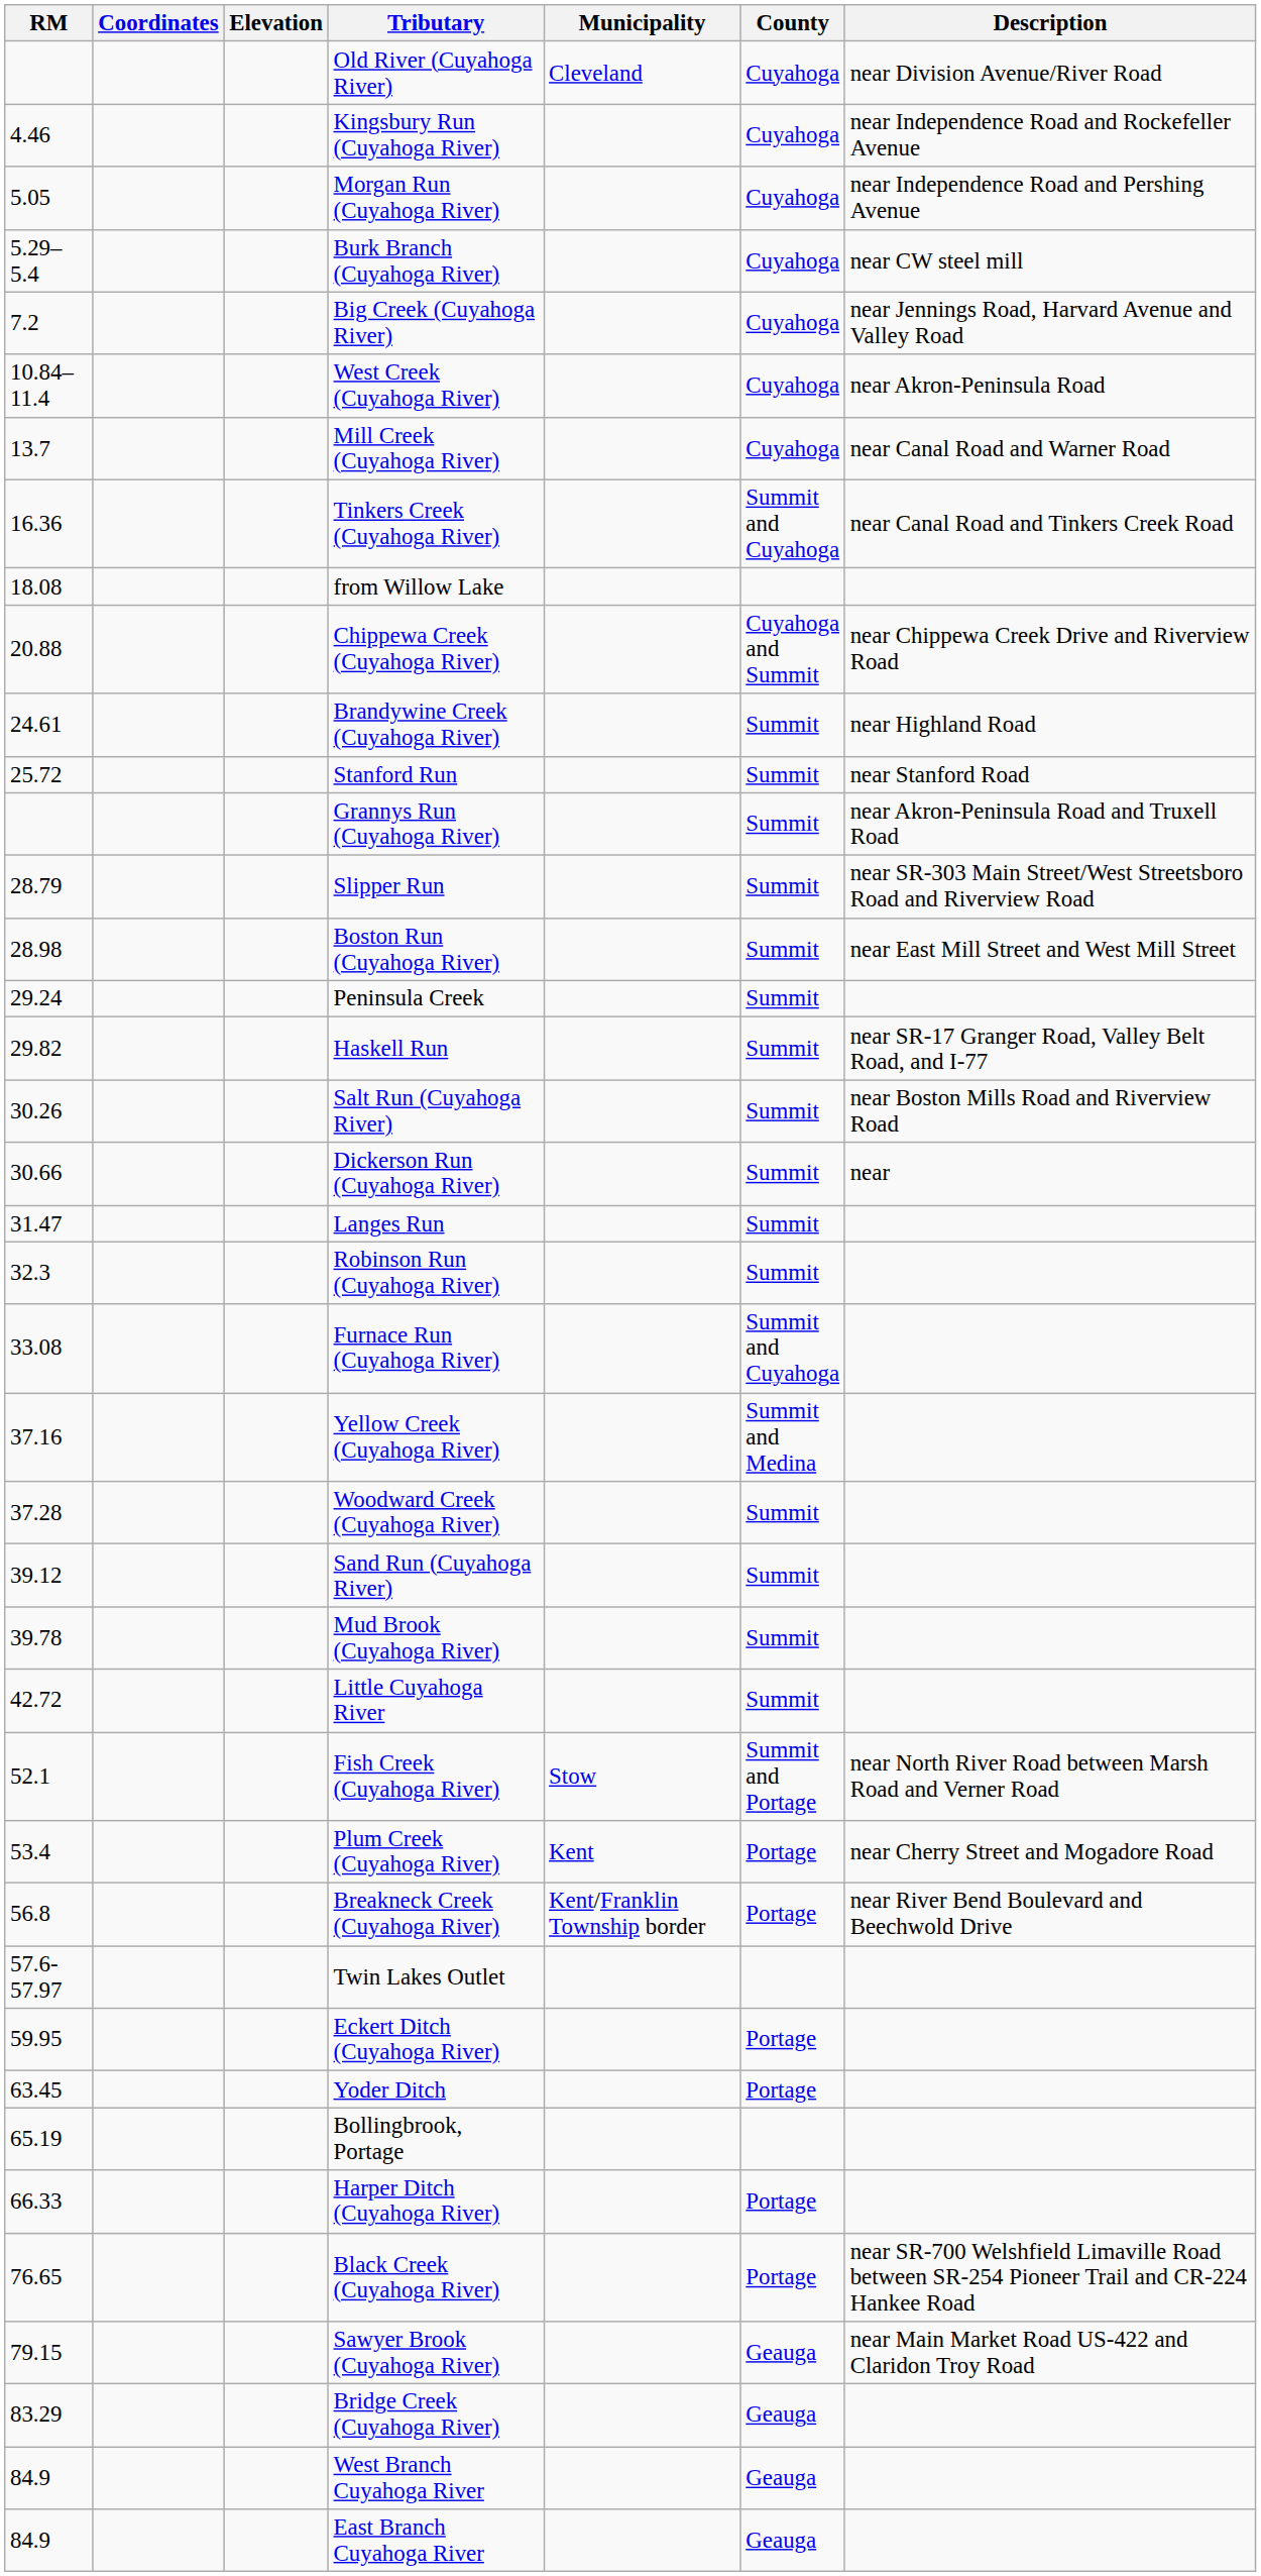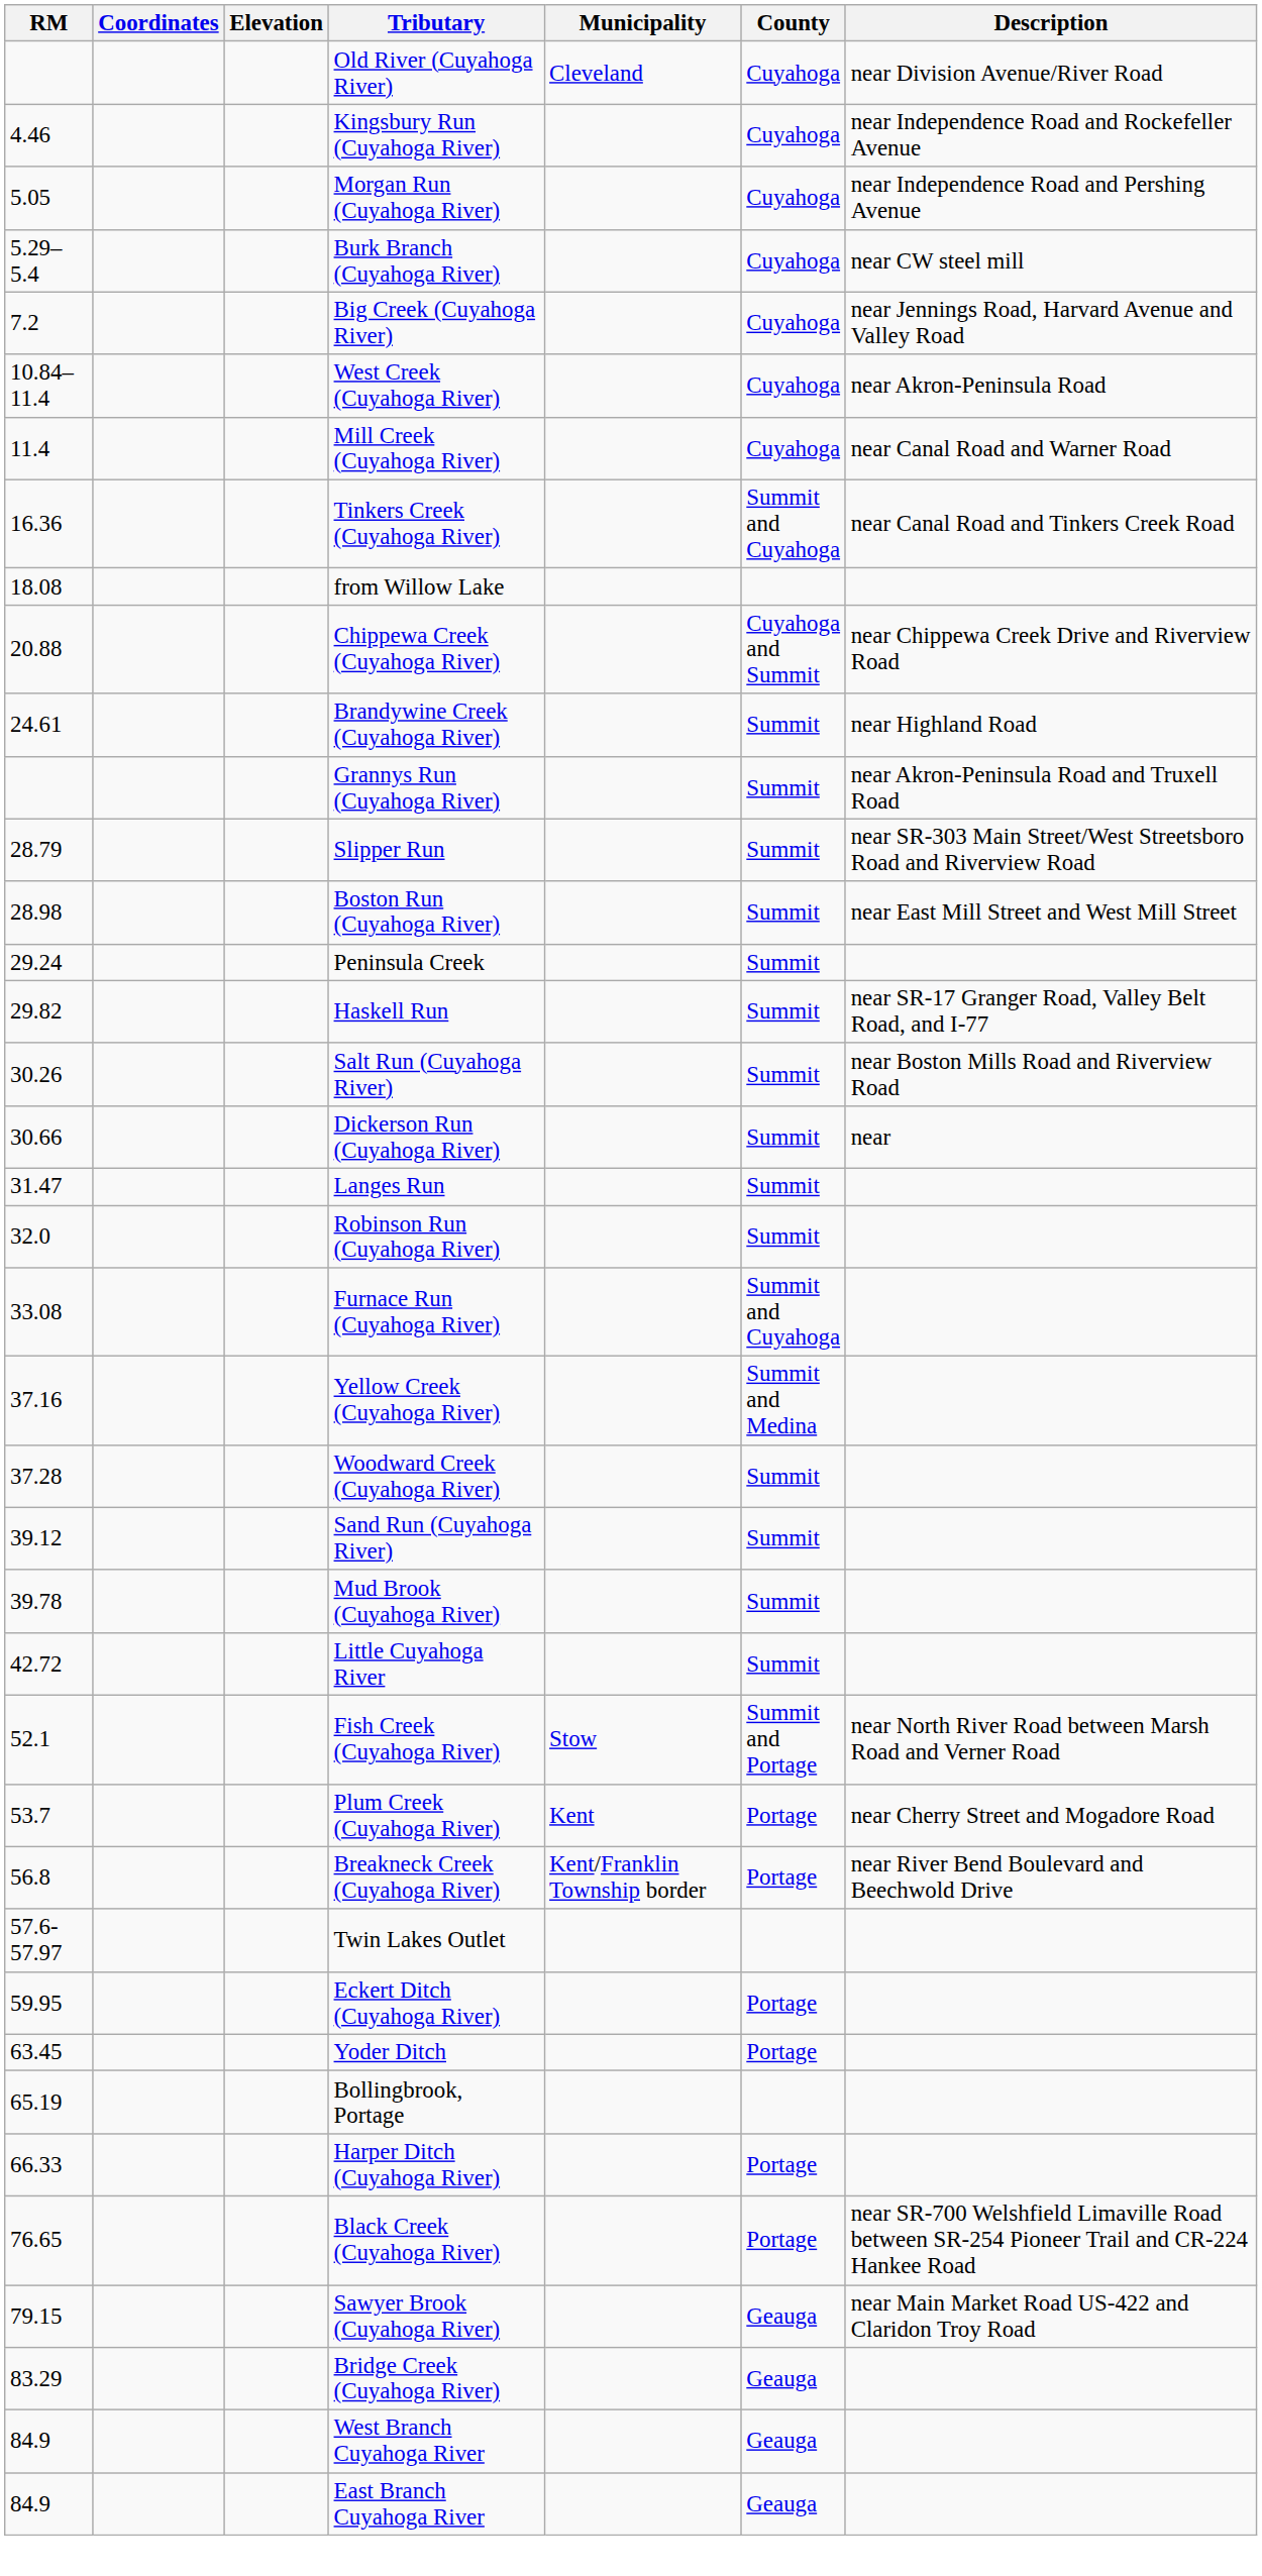Mill Creek (Cuyahoga River) | RM: 13.7 -> 11.4
- row: 25.72 | Stanford Run | Summit | near Stanford Road
Robinson Run (Cuyahoga River) | RM: 32.3 -> 32.0
Plum Creek (Cuyahoga River) | RM: 53.4 -> 53.7
